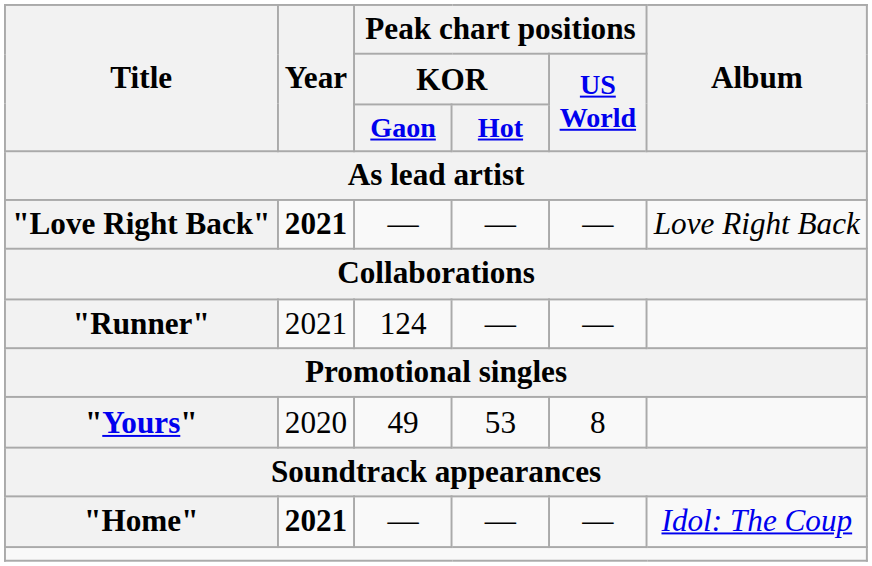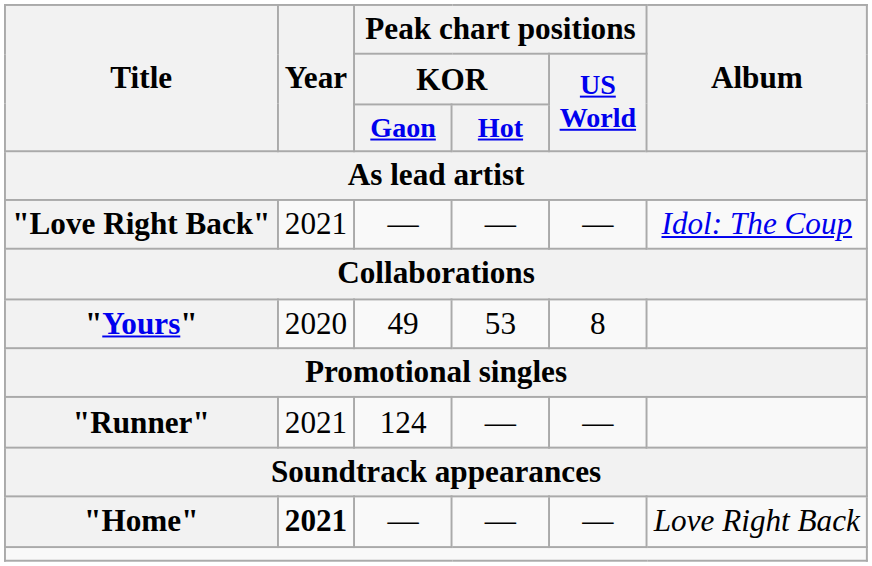"Love Right Back" | Year: bold -> normal
"Love Right Back" | Album: Love Right Back -> Idol: The Coup
rows swapped: "Yours" <-> "Runner"
"Home" | Album: Idol: The Coup -> Love Right Back
